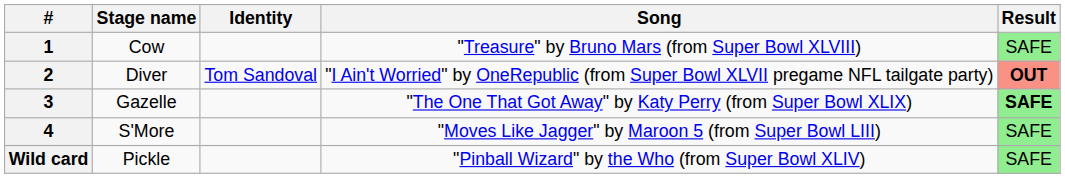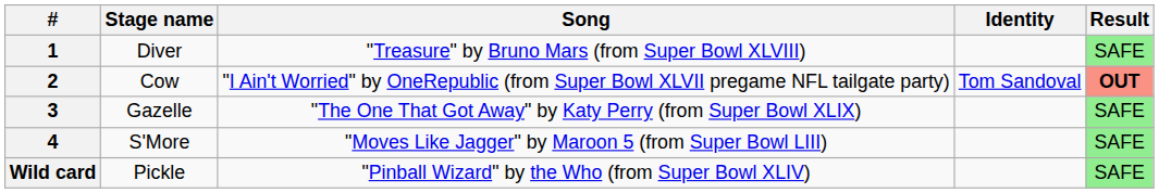columns swapped: Song <-> Identity
1 | Stage name: Cow -> Diver
2 | Stage name: Diver -> Cow
3 | Result: bold -> normal
